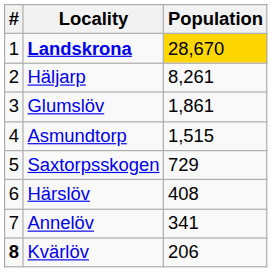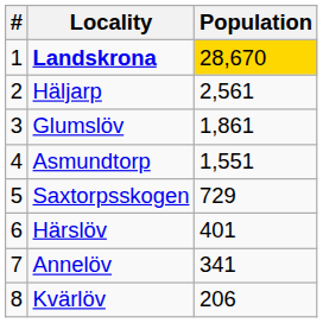Häljarp | Population: 8,261 -> 2,561
Asmundtorp | Population: 1,515 -> 1,551
Härslöv | Population: 408 -> 401
Kvärlöv | #: bold -> normal
